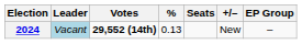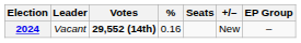2024 | Leader: lightblue background -> no background
2024 | %: 0.13 -> 0.16
